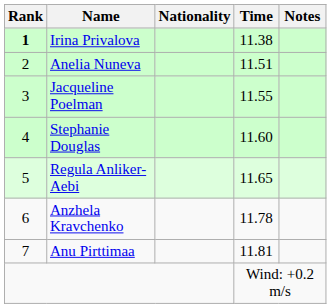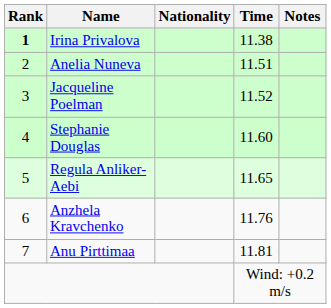Jacqueline Poelman | Time: 11.55 -> 11.52
Anzhela Kravchenko | Time: 11.78 -> 11.76
